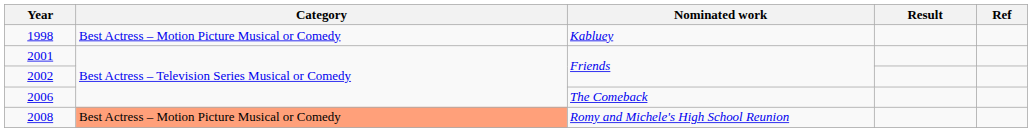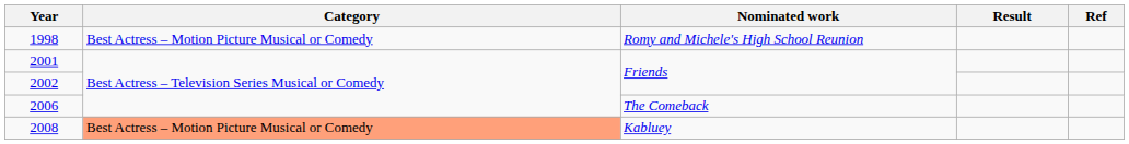1998 | Nominated work: Kabluey -> Romy and Michele's High School Reunion
2008 | Nominated work: Romy and Michele's High School Reunion -> Kabluey
